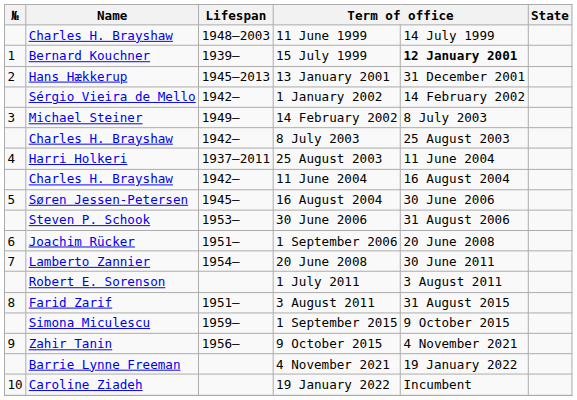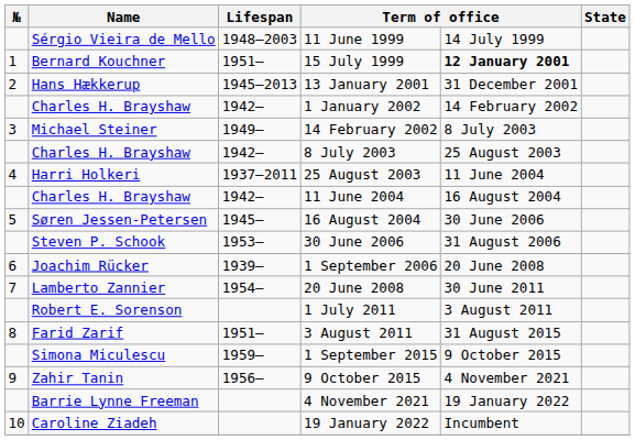11 June 1999 | Name: Charles H. Brayshaw -> Sérgio Vieira de Mello
15 July 1999 | Lifespan: 1939– -> 1951–
1 January 2002 | Name: Sérgio Vieira de Mello -> Charles H. Brayshaw
1 September 2006 | Lifespan: 1951– -> 1939–
